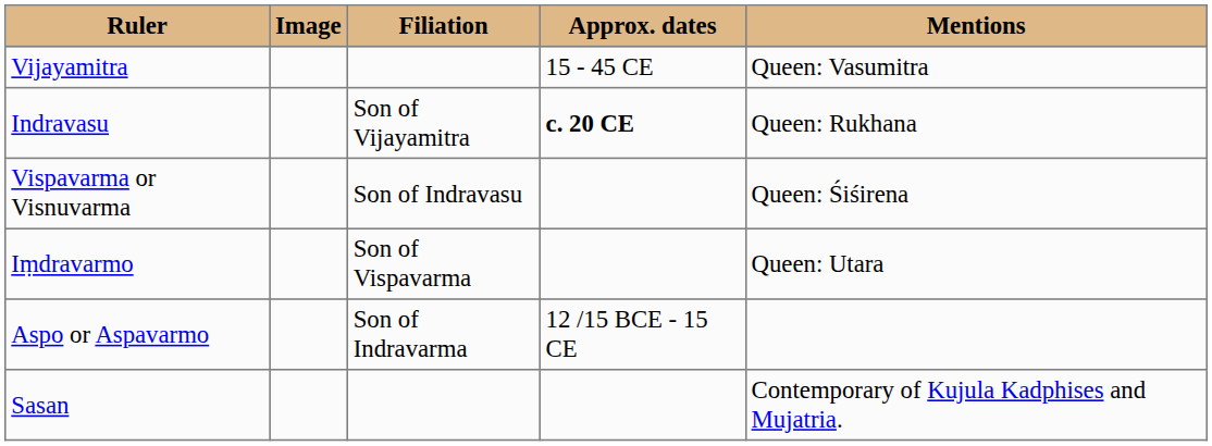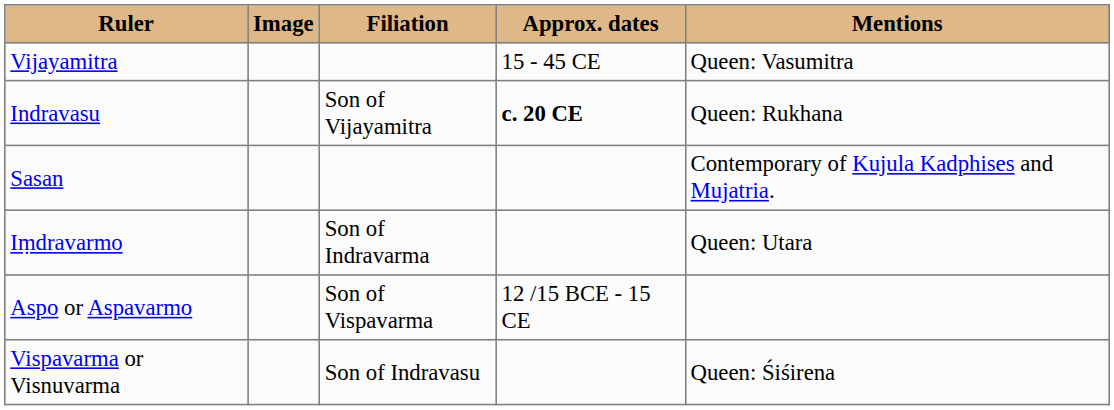rows swapped: Vispavarma or Visnuvarma <-> Sasan
Iṃdravarmo | Filiation: Son of Vispavarma -> Son of Indravarma
Aspo or Aspavarmo | Filiation: Son of Indravarma -> Son of Vispavarma
